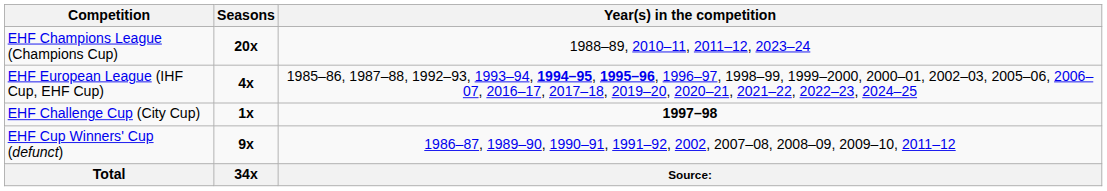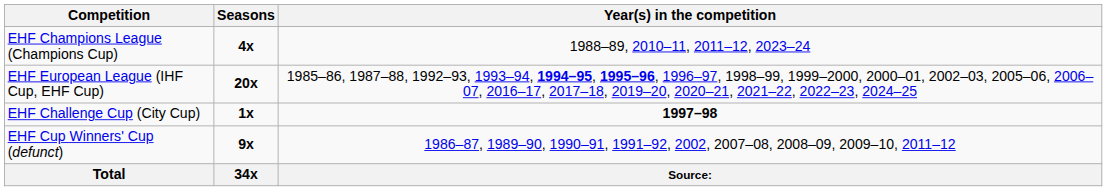EHF Champions League (Champions Cup) | Seasons: 20x -> 4x
EHF European League (IHF Cup, EHF Cup) | Seasons: 4x -> 20x
